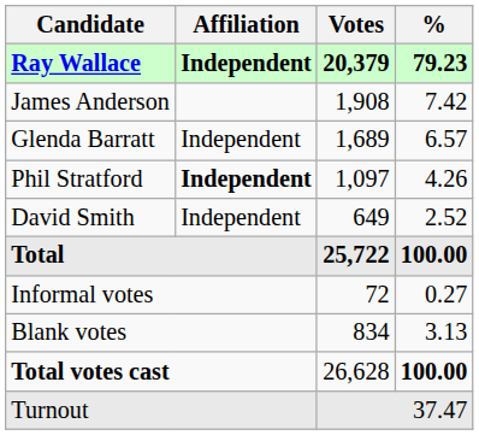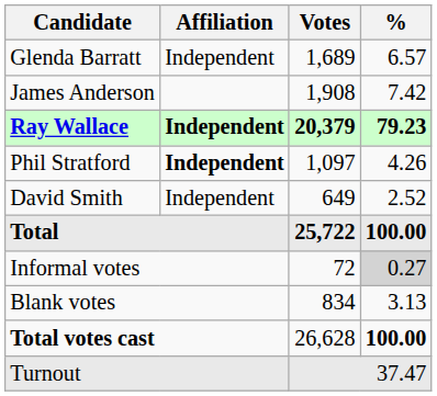rows swapped: Ray Wallace <-> Glenda Barratt
Informal votes | %: no background -> lightgrey background
